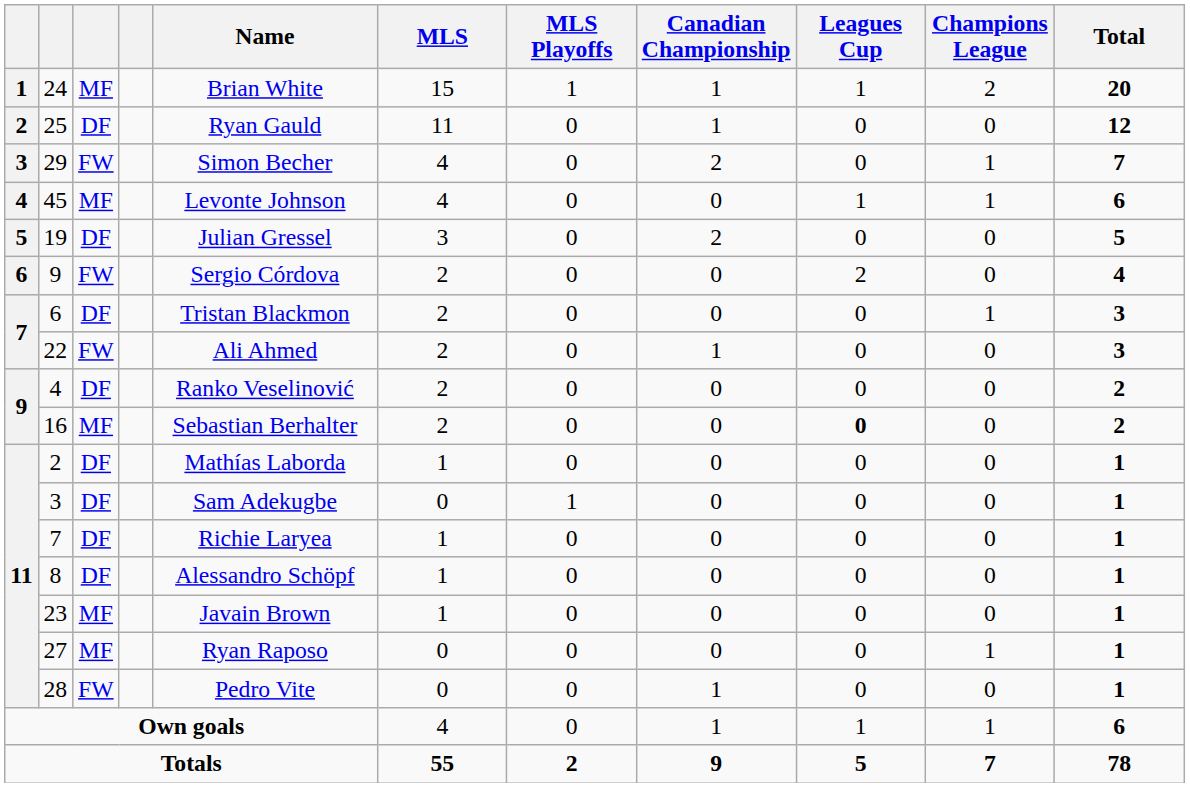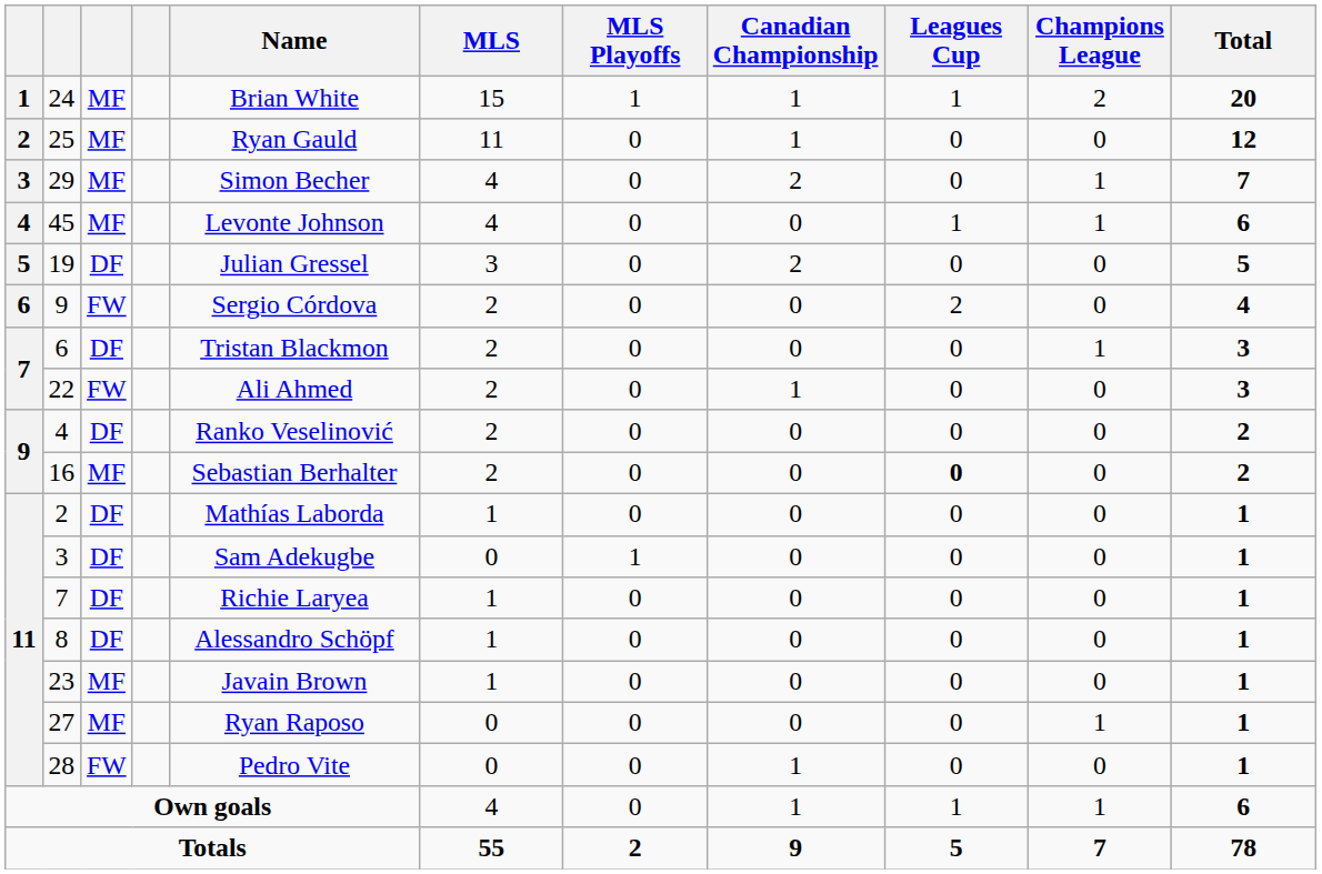25 | column 3: DF -> MF
29 | column 3: FW -> MF
